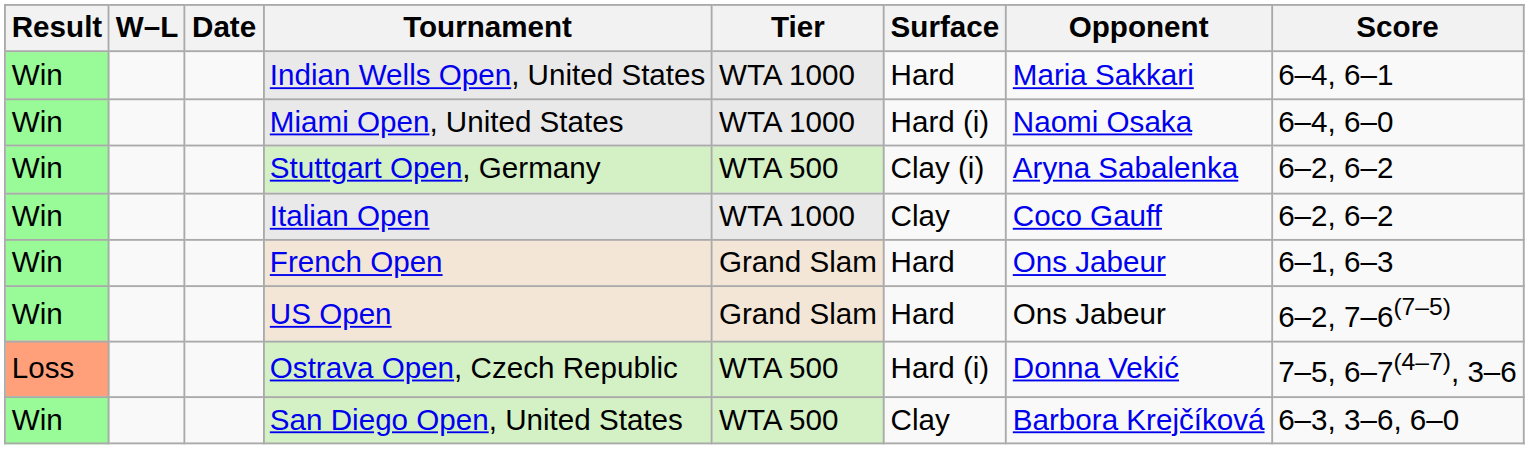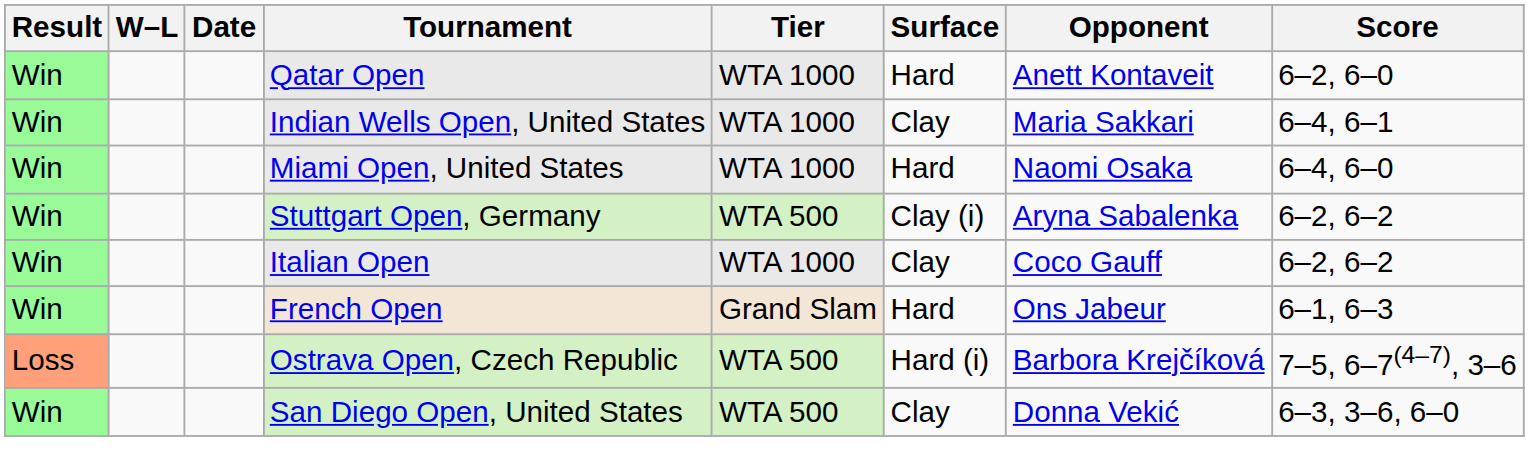+ row: Win | Qatar Open | WTA 1000 | Hard | Anett Kontaveit | 6–2, 6–0
Indian Wells Open, United States | Surface: Hard -> Clay
Miami Open, United States | Surface: Hard (i) -> Hard
- row: Win | US Open | Grand Slam | Hard | Ons Jabeur | 6–2, 7–6(7–5)
Ostrava Open, Czech Republic | Opponent: Donna Vekić -> Barbora Krejčíková
San Diego Open, United States | Opponent: Barbora Krejčíková -> Donna Vekić
